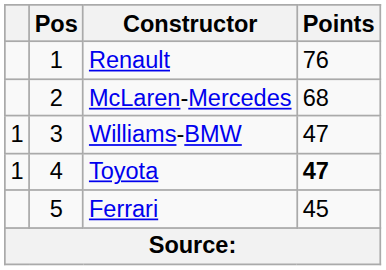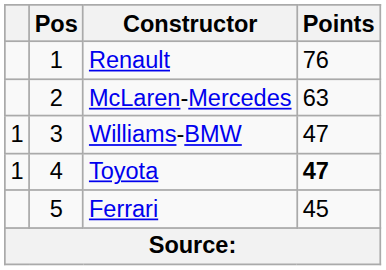McLaren-Mercedes | Points: 68 -> 63
